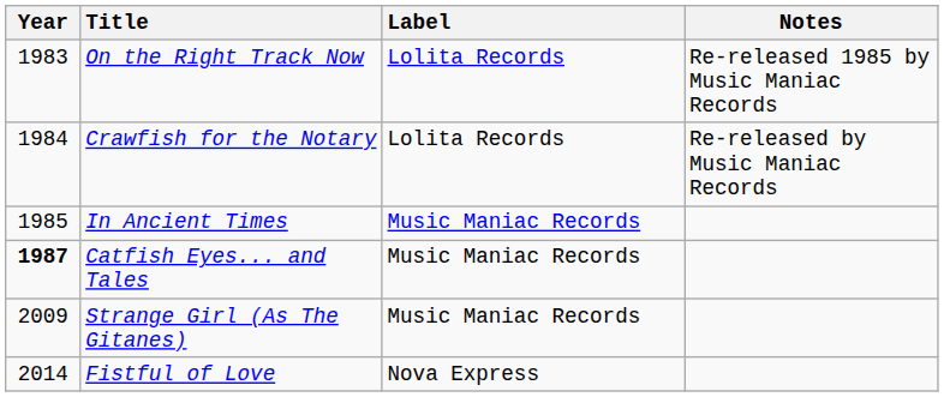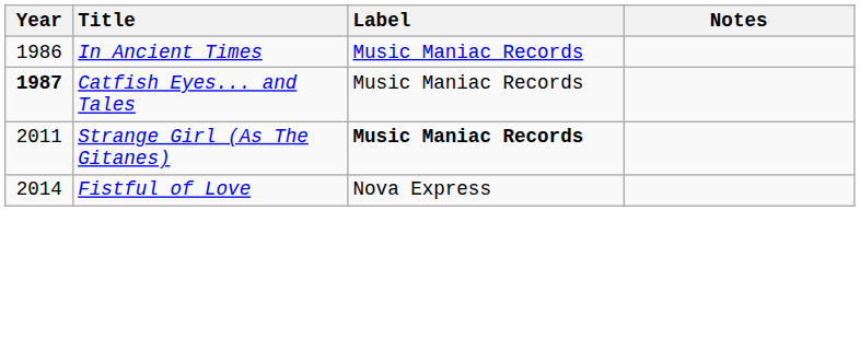- row: 1983 | On the Right Track Now | Lolita Records | Re-released 1985 by Music Maniac Records
- row: 1984 | Crawfish for the Notary | Lolita Records | Re-released by Music Maniac Records
In Ancient Times | Year: 1985 -> 1986
Strange Girl (As The Gitanes) | Year: 2009 -> 2011
Strange Girl (As The Gitanes) | Label: normal -> bold
